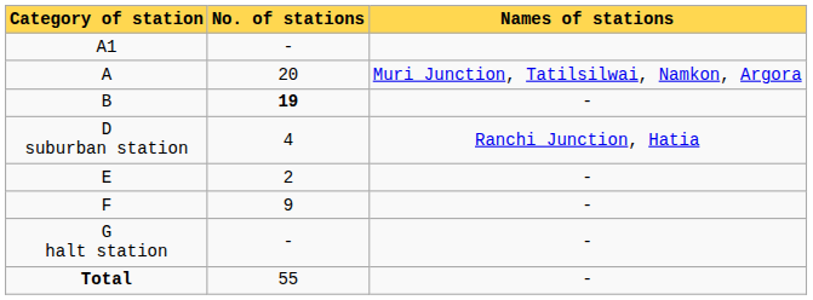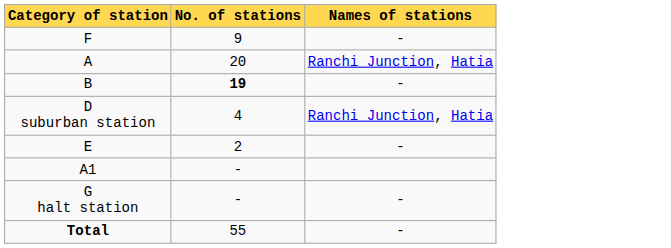rows swapped: A1 <-> F
A | Names of stations: Muri Junction, Tatilsilwai, Namkon, Argora -> Ranchi Junction, Hatia
